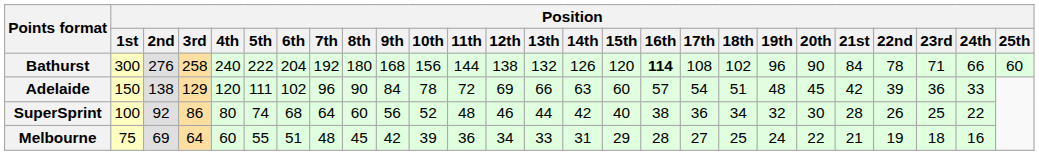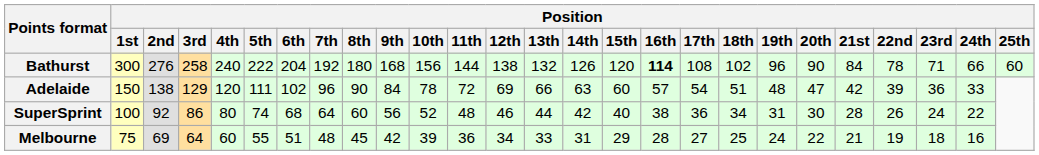Adelaide | Position / 20th: 45 -> 47
SuperSprint | Position / 19th: 32 -> 31
SuperSprint | Position / 23rd: 25 -> 24
